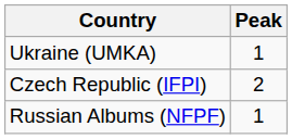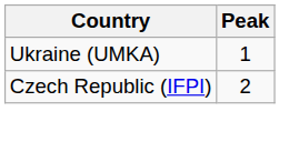- row: Russian Albums (NFPF) | 1
